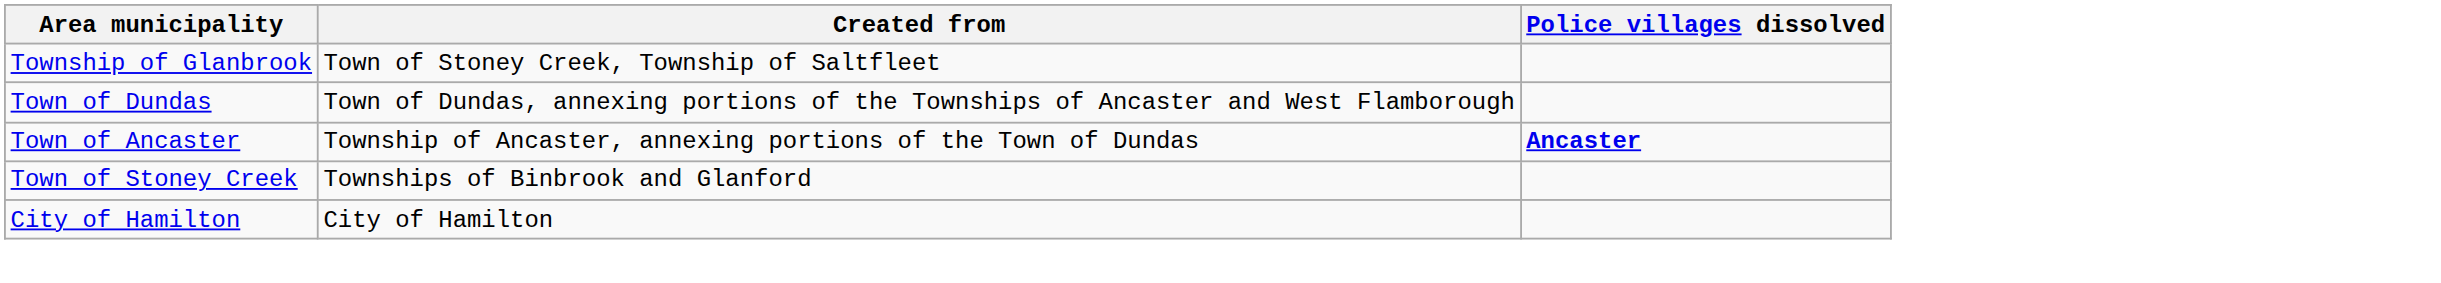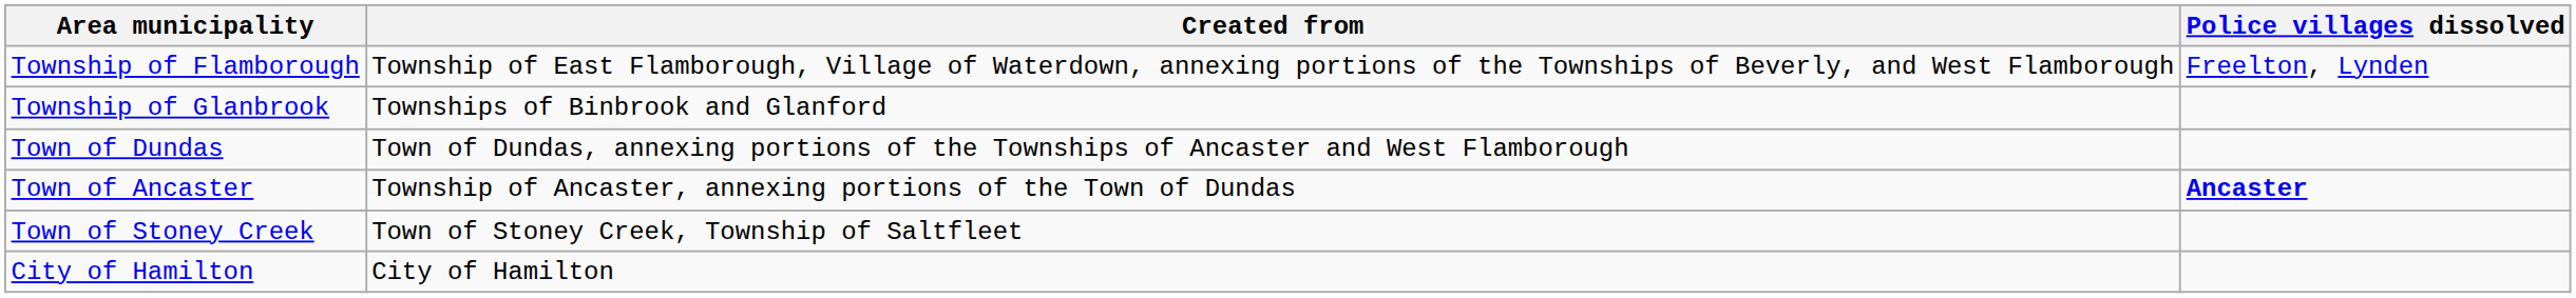+ row: Township of Flamborough | Township of East Flamborough, Village of Waterdown, annexing portions of the Townships of Beverly, and West Flamborough | Freelton, Lynden
Township of Glanbrook | Created from: Town of Stoney Creek, Township of Saltfleet -> Townships of Binbrook and Glanford
Town of Stoney Creek | Created from: Townships of Binbrook and Glanford -> Town of Stoney Creek, Township of Saltfleet
